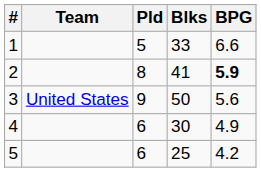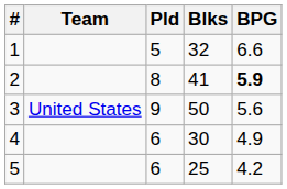1 | Blks: 33 -> 32
